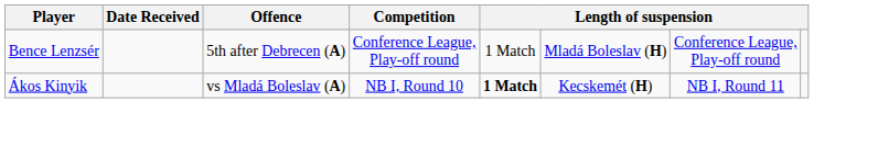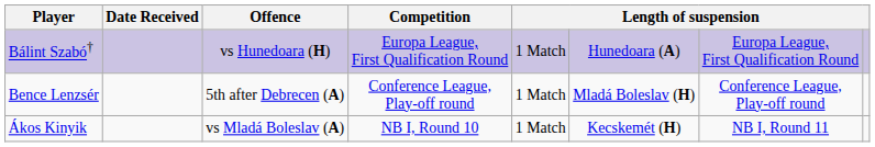+ row: Bálint Szabó† | vs Hunedoara (H) | Europa League, First Qualification Round | 1 Match | Hunedoara (A) | Europa League, First Qualification Round
Ákos Kinyik | column 5: bold -> normal
